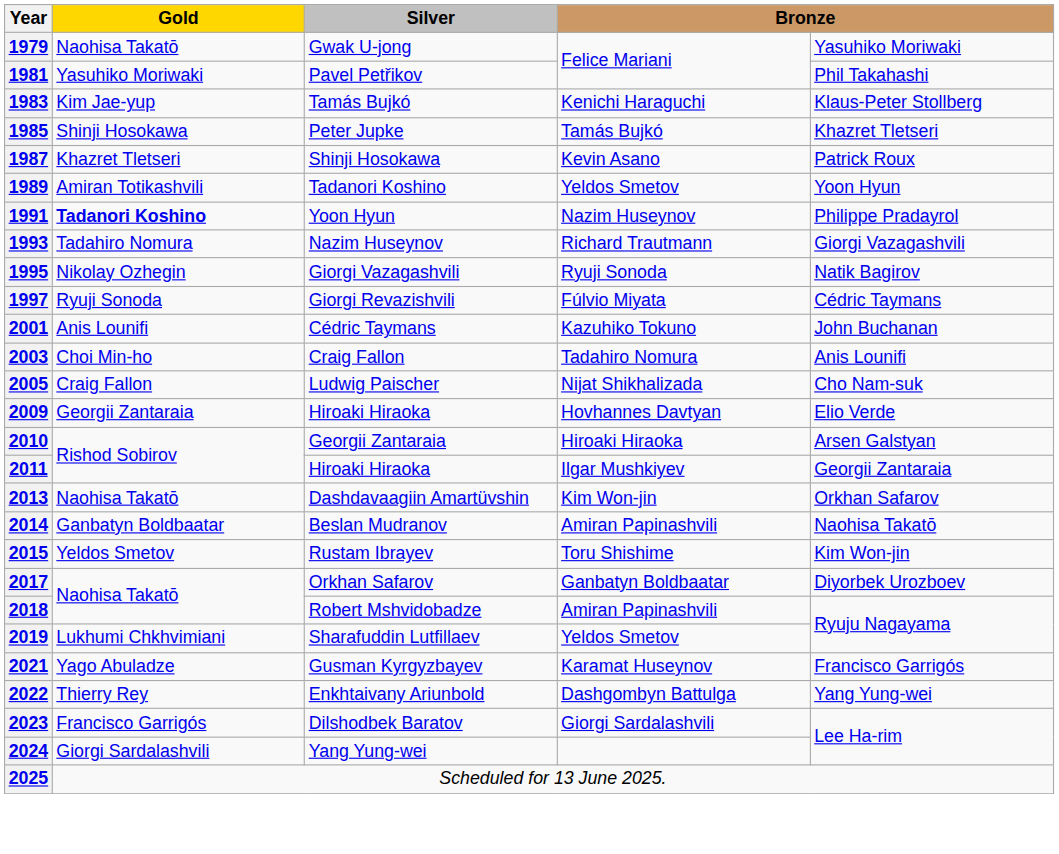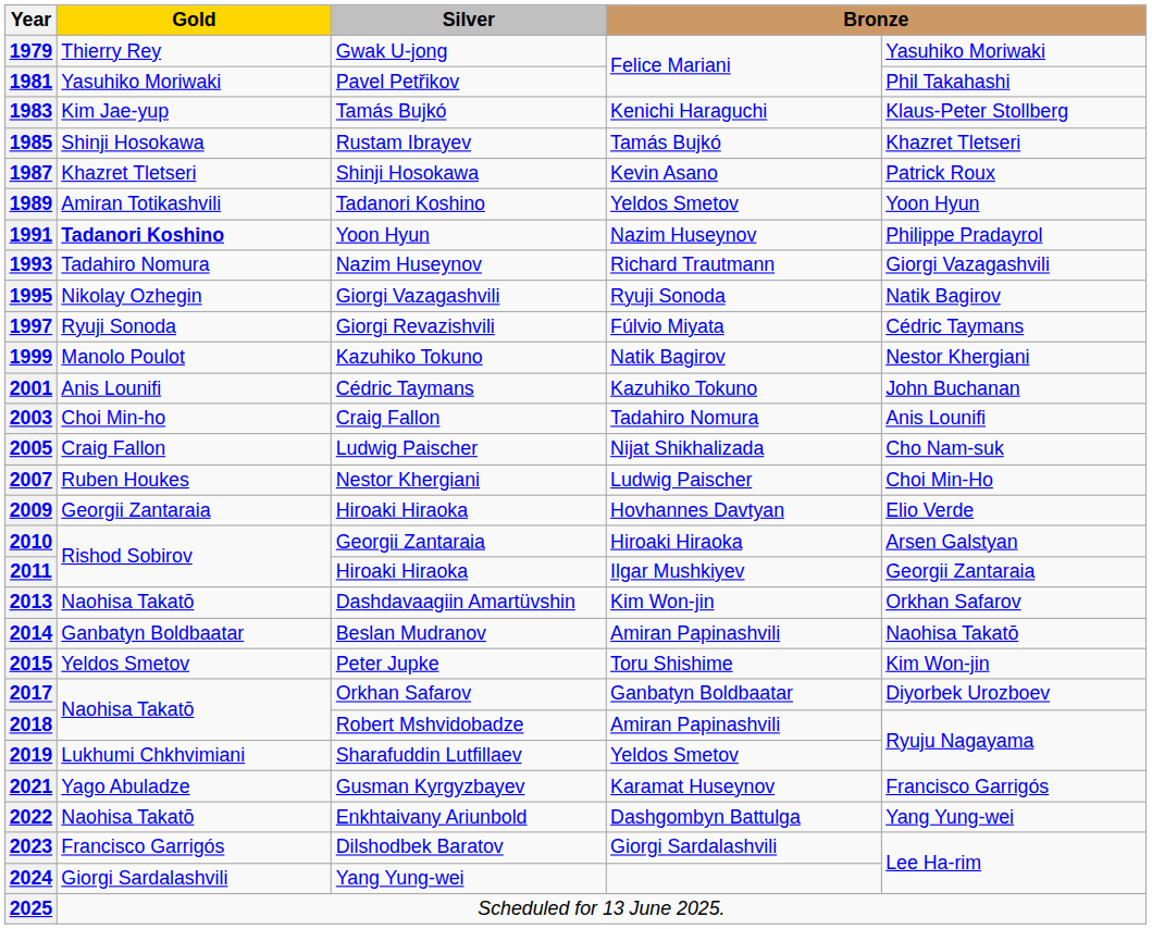1979 | Gold: Naohisa Takatō -> Thierry Rey
1985 | Silver: Peter Jupke -> Rustam Ibrayev
+ row: 1999 | Manolo Poulot | Kazuhiko Tokuno | Natik Bagirov | Nestor Khergiani
+ row: 2007 | Ruben Houkes | Nestor Khergiani | Ludwig Paischer | Choi Min-Ho
2015 | Silver: Rustam Ibrayev -> Peter Jupke
2022 | Gold: Thierry Rey -> Naohisa Takatō
